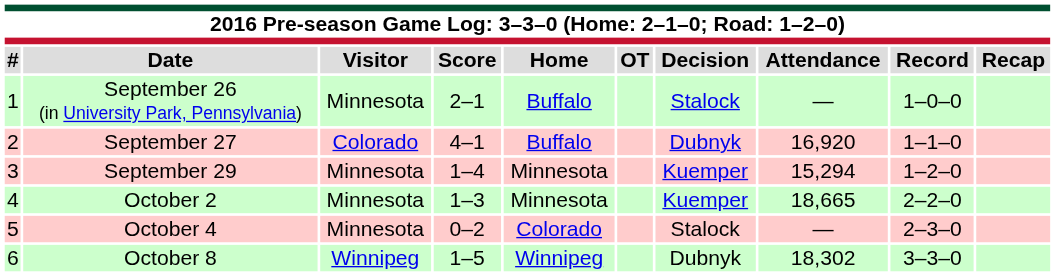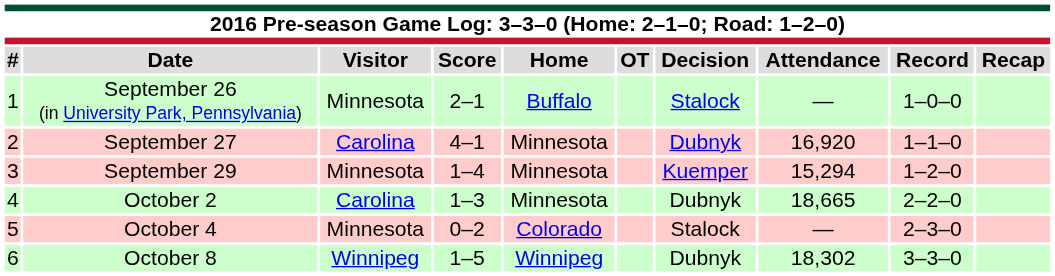September 27 | Visitor: Colorado -> Carolina
September 27 | Home: Buffalo -> Minnesota
October 2 | Visitor: Minnesota -> Carolina
October 2 | Decision: Kuemper -> Dubnyk
